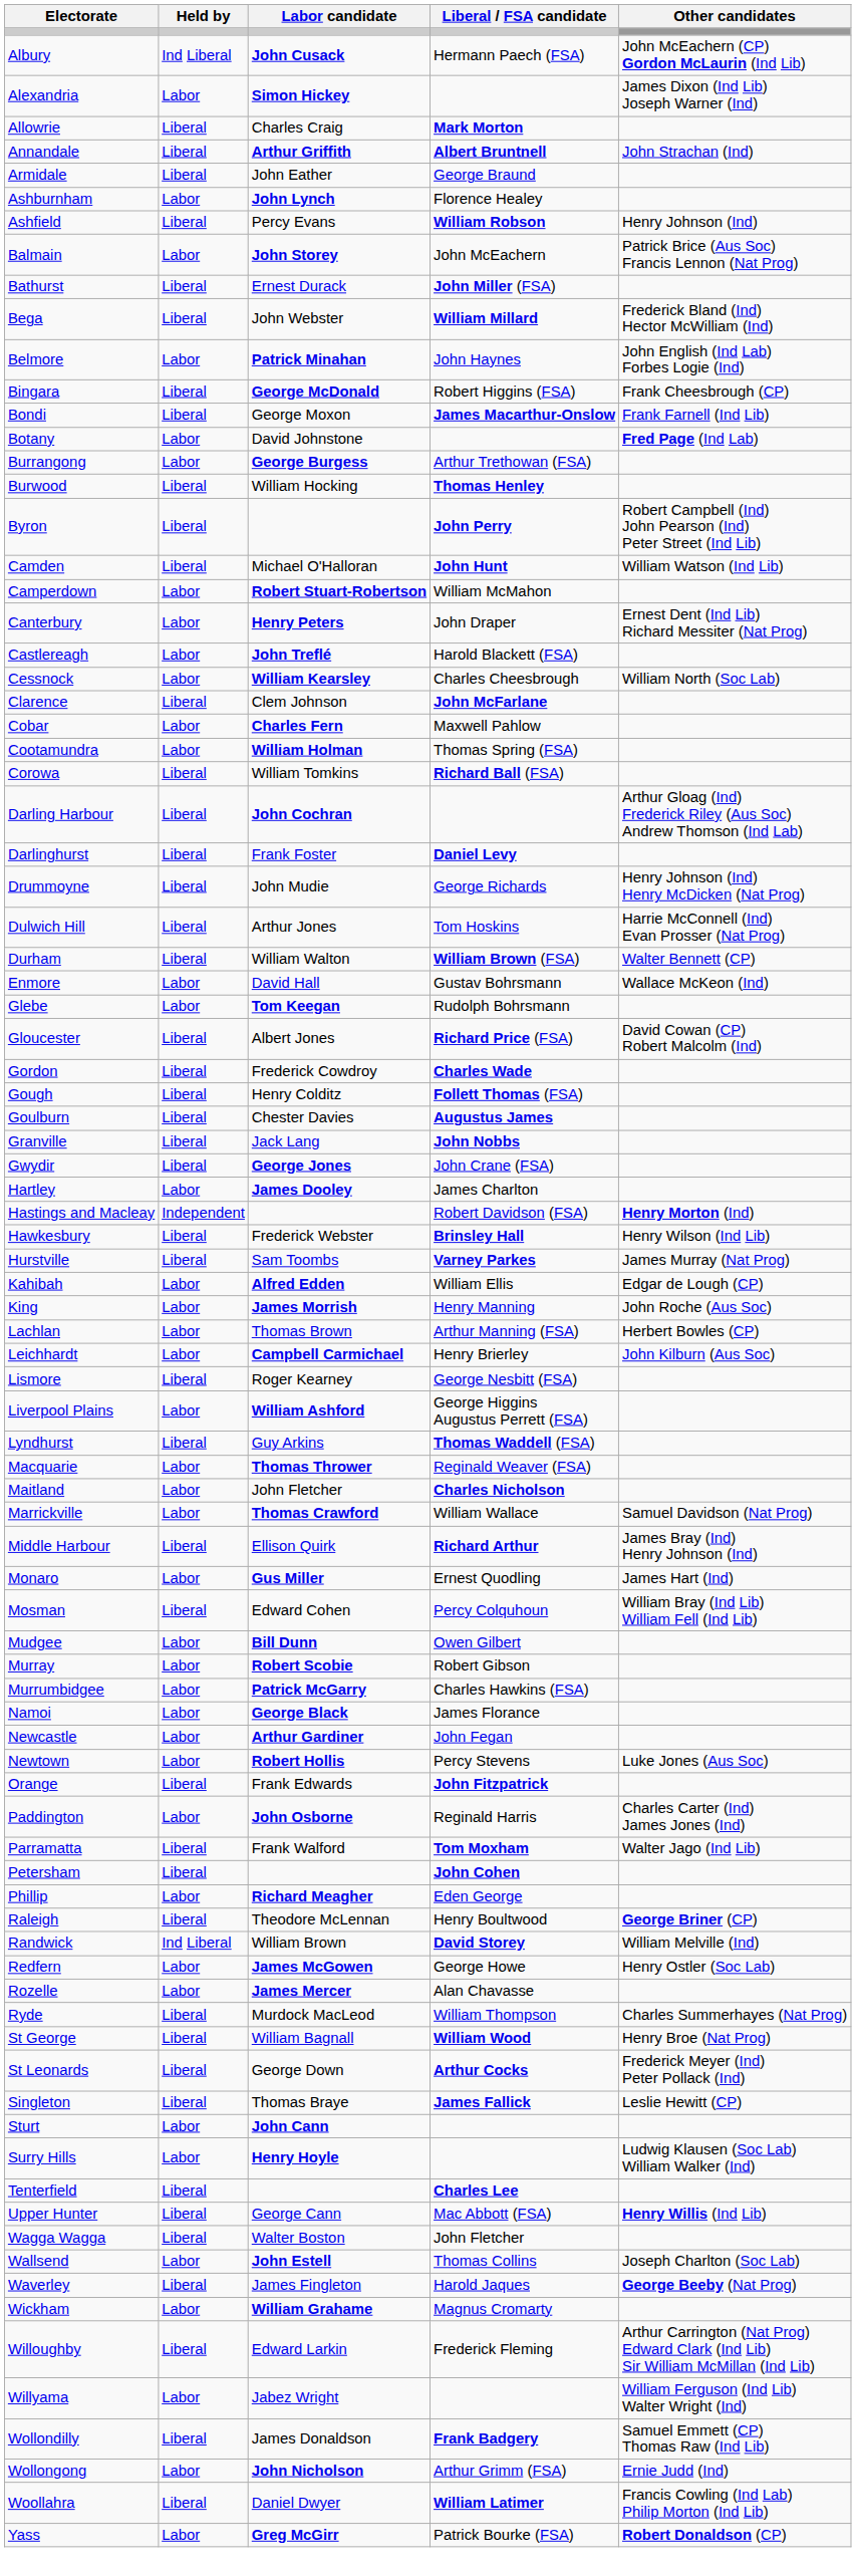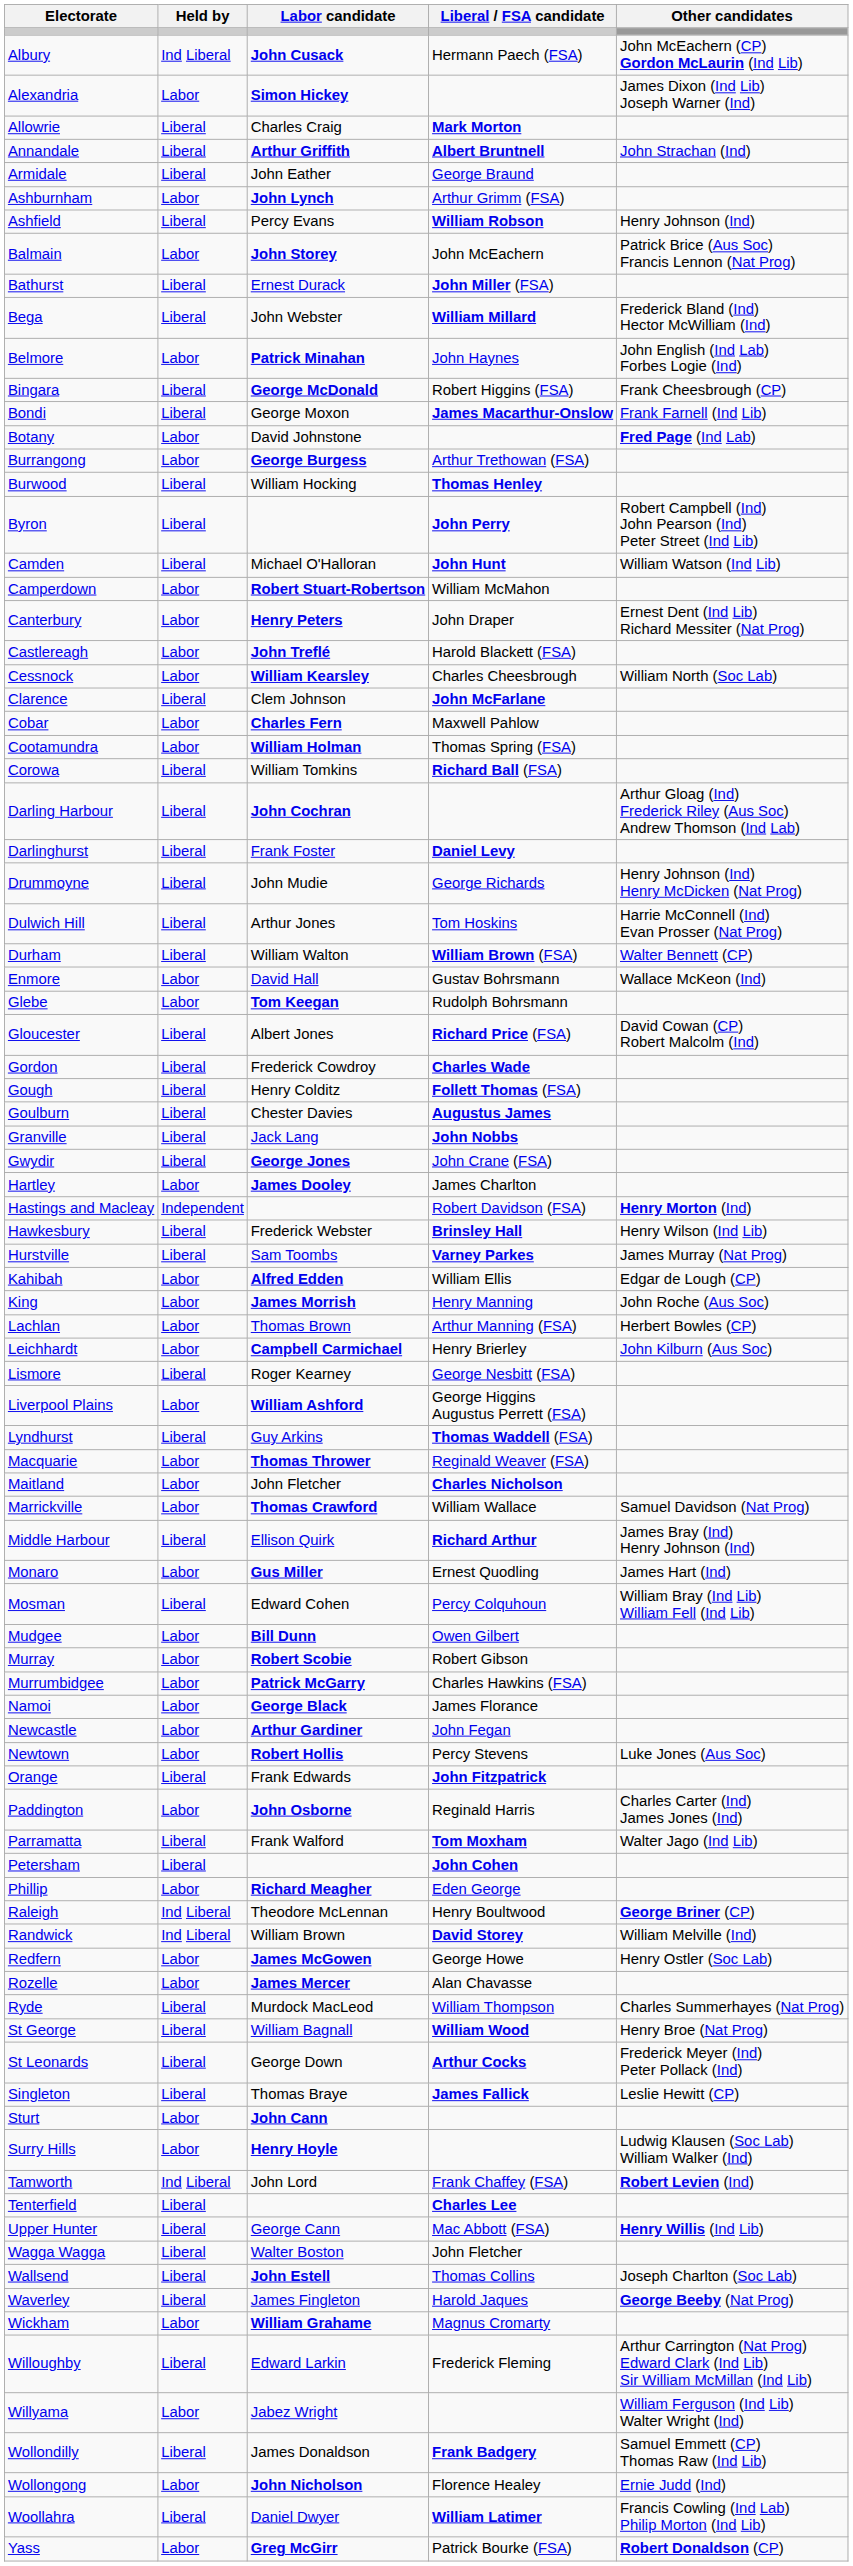Ashburnham | Liberal / FSA candidate: Florence Healey -> Arthur Grimm (FSA)
Raleigh | Held by: Liberal -> Ind Liberal
+ row: Tamworth | Ind Liberal | John Lord | Frank Chaffey (FSA) | Robert Levien (Ind)
Wallsend | Held by: Labor -> Liberal
Wollongong | Liberal / FSA candidate: Arthur Grimm (FSA) -> Florence Healey
